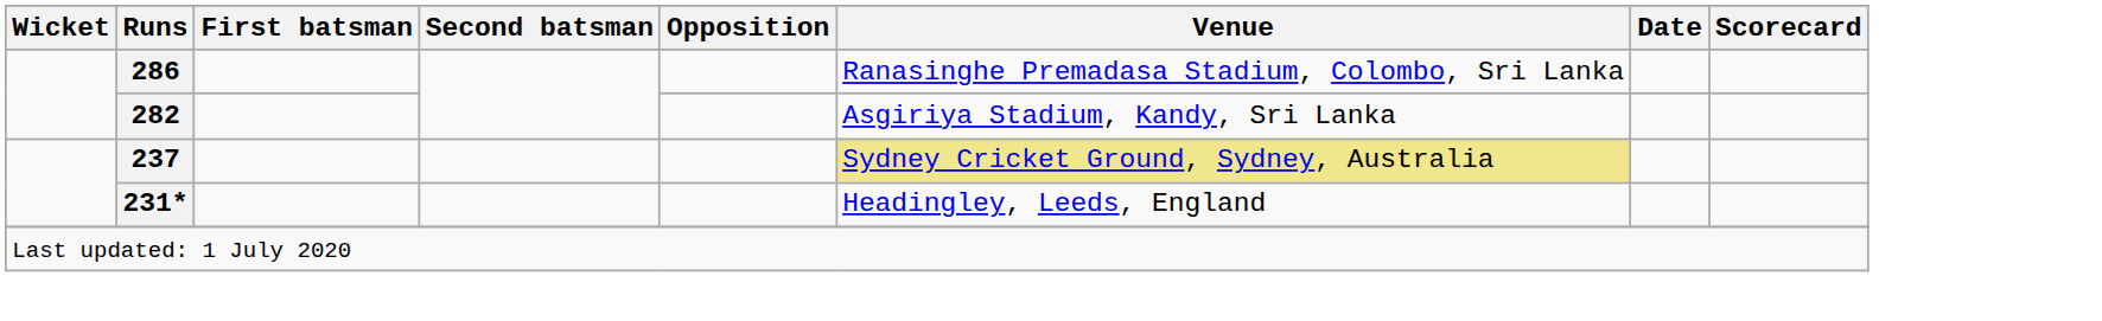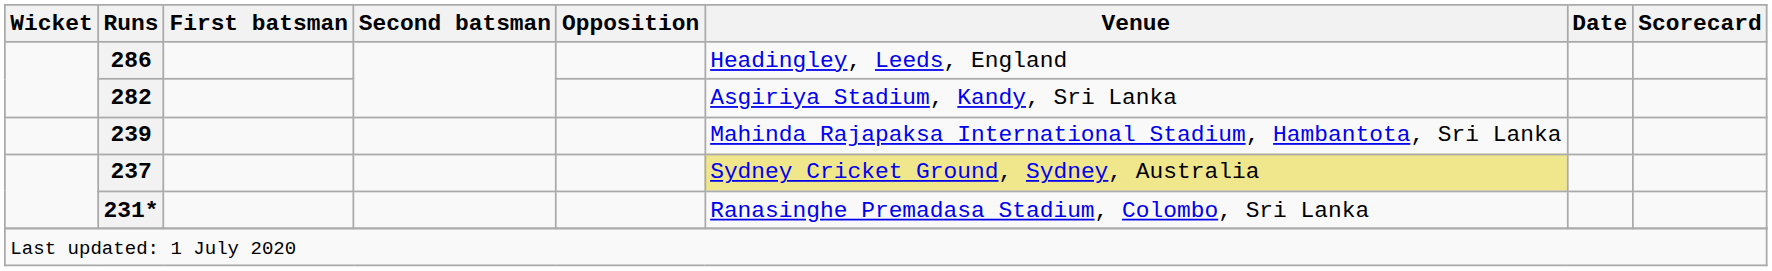286 | Venue: Ranasinghe Premadasa Stadium, Colombo, Sri Lanka -> Headingley, Leeds, England
+ row: 239 | Mahinda Rajapaksa International Stadium, Hambantota, Sri Lanka
231* | Venue: Headingley, Leeds, England -> Ranasinghe Premadasa Stadium, Colombo, Sri Lanka
